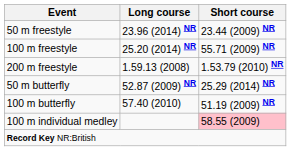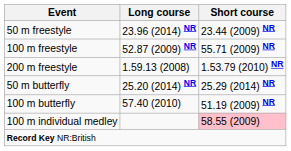100 m freestyle | Long course: 25.20 (2014) NR -> 52.87 (2009) NR
50 m butterfly | Long course: 52.87 (2009) NR -> 25.20 (2014) NR
